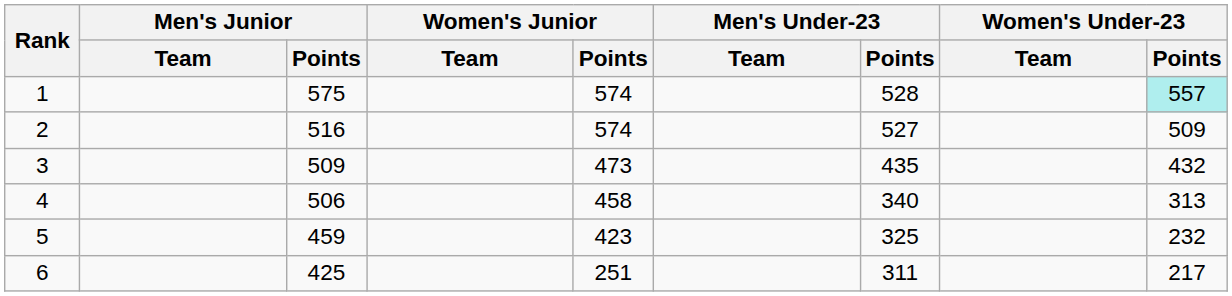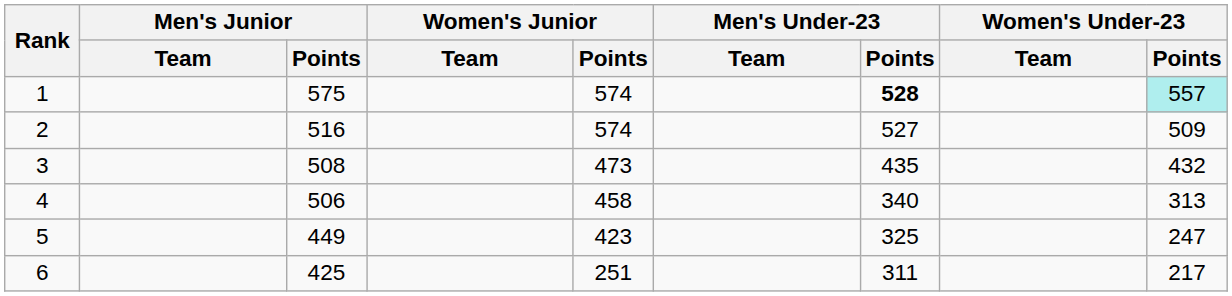1 | Men's Under-23 / Points: normal -> bold
3 | Men's Junior / Points: 509 -> 508
5 | Men's Junior / Points: 459 -> 449
5 | Women's Under-23 / Points: 232 -> 247
